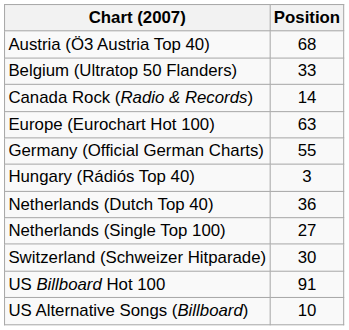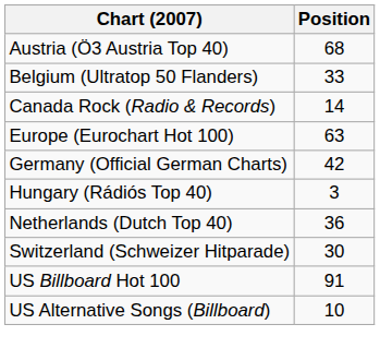Germany (Official German Charts) | Position: 55 -> 42
- row: Netherlands (Single Top 100) | 27
